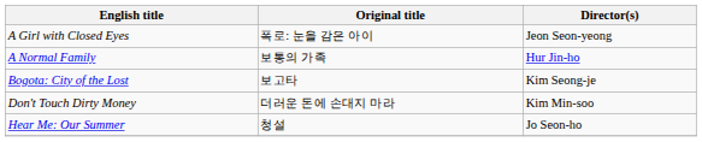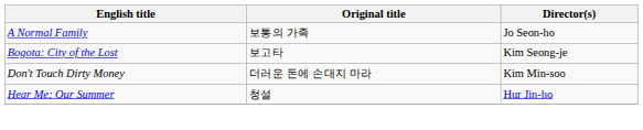- row: A Girl with Closed Eyes | 폭로: 눈을 감은 아이 | Jeon Seon-yeong
A Normal Family | Director(s): Hur Jin-ho -> Jo Seon-ho
Hear Me: Our Summer | Director(s): Jo Seon-ho -> Hur Jin-ho
